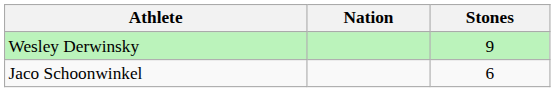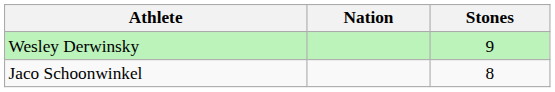Jaco Schoonwinkel | Stones: 6 -> 8
